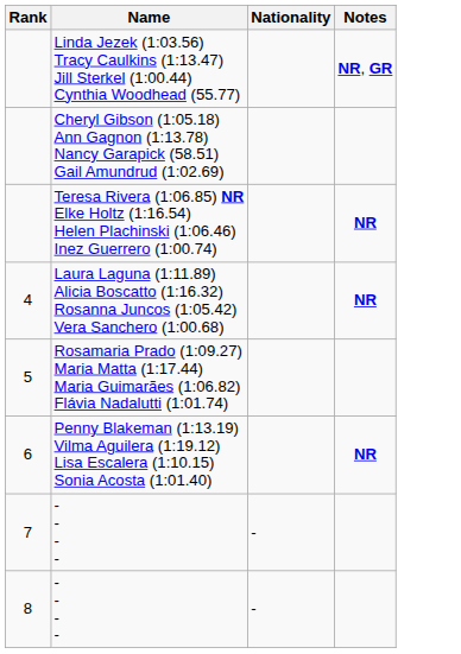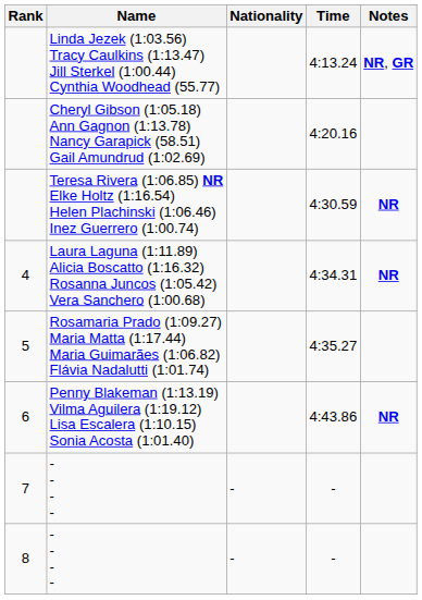+ column: Time | 4:13.24 | 4:20.16 | 4:30.59 | 4:34.31 | 4:35.27 | 4:43.86 | - | -
